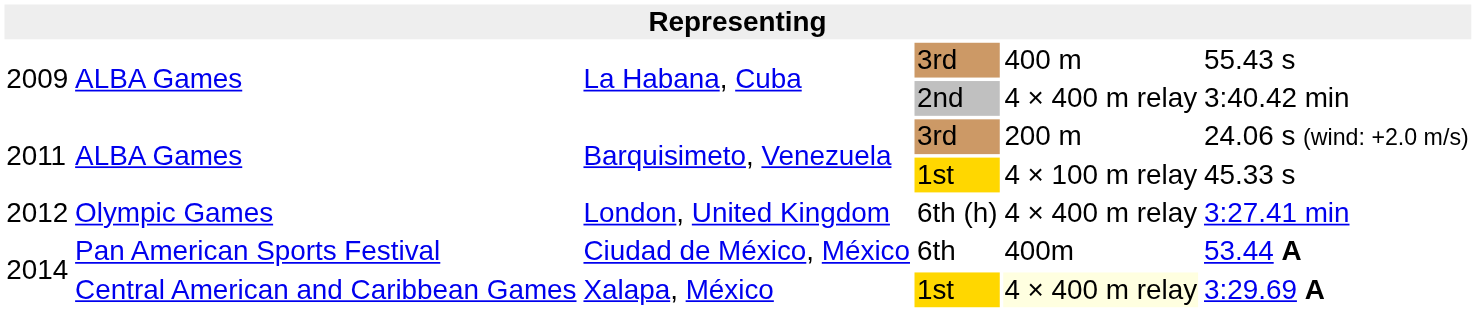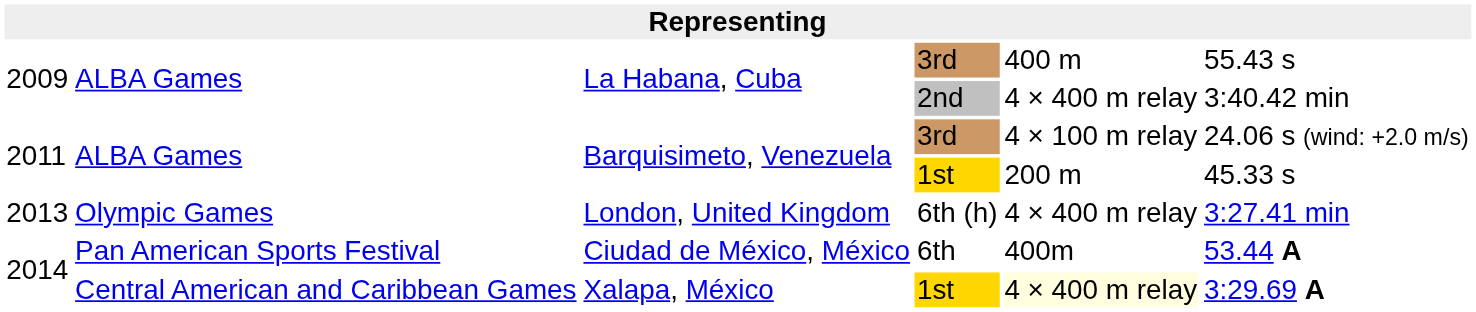Barquisimeto, Venezuela / 3rd | column 5: 200 m -> 4 × 100 m relay
Barquisimeto, Venezuela / 1st | column 5: 4 × 100 m relay -> 200 m
London, United Kingdom | column 1: 2012 -> 2013
